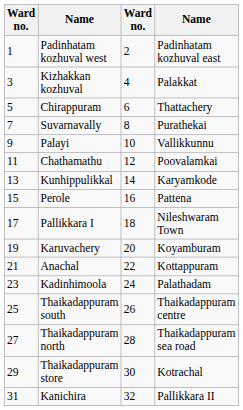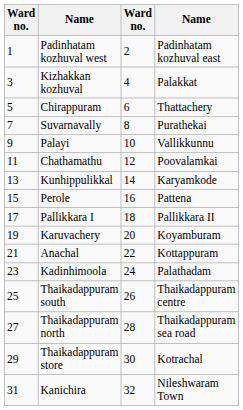Pallikkara I | column 4: Nileshwaram Town -> Pallikkara II
Kanichira | column 4: Pallikkara II -> Nileshwaram Town
